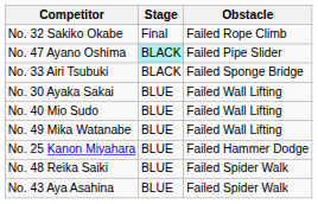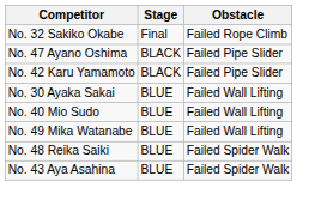No. 47 Ayano Oshima | Stage: paleturquoise background -> no background
+ row: No. 42 Karu Yamamoto | BLACK | Failed Pipe Slider
- row: No. 33 Airi Tsubuki | BLACK | Failed Sponge Bridge
- row: No. 25 Kanon Miyahara | BLUE | Failed Hammer Dodge
